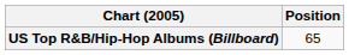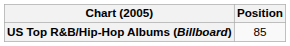US Top R&B/Hip-Hop Albums (Billboard) | Position: 65 -> 85
